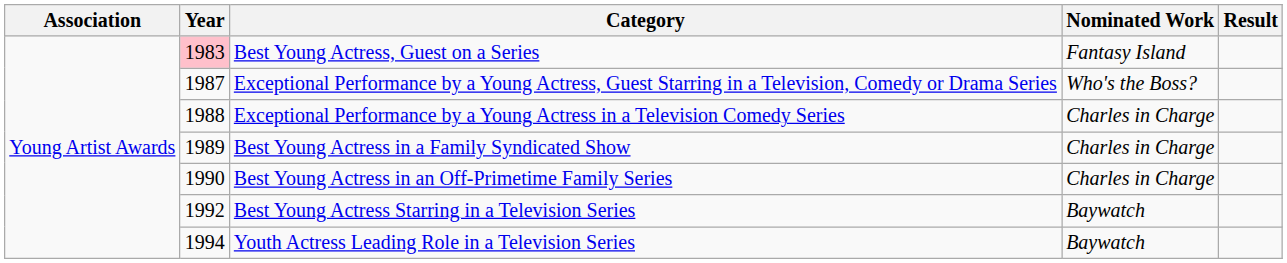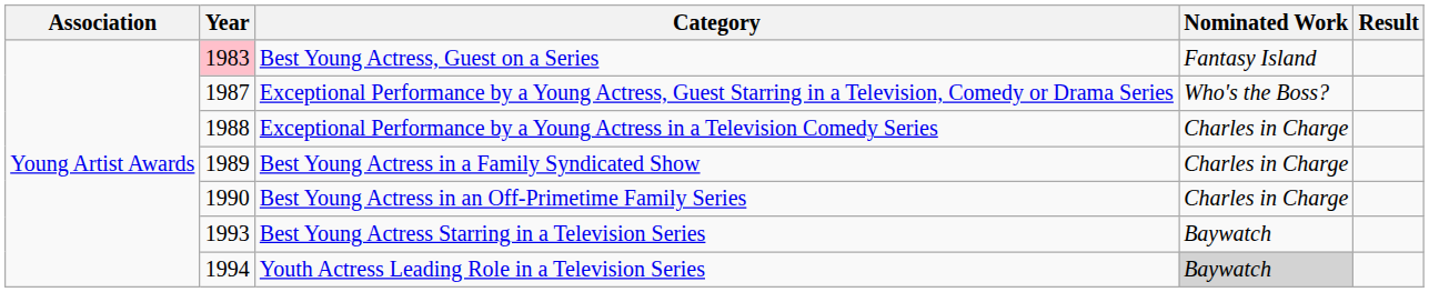Best Young Actress Starring in a Television Series | Year: 1992 -> 1993
Youth Actress Leading Role in a Television Series | Nominated Work: no background -> lightgrey background
